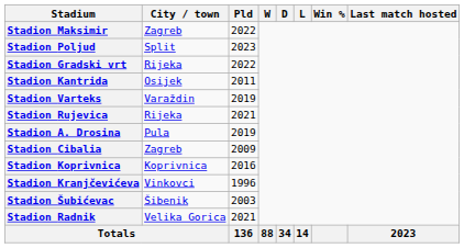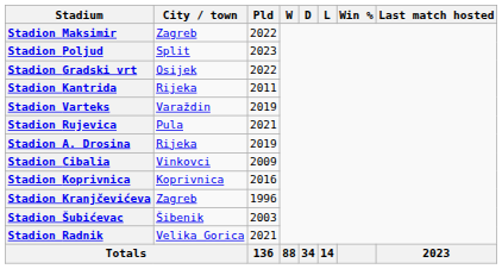Stadion Gradski vrt | City / town: Rijeka -> Osijek
Stadion Kantrida | City / town: Osijek -> Rijeka
Stadion Rujevica | City / town: Rijeka -> Pula
Stadion A. Drosina | City / town: Pula -> Rijeka
Stadion Cibalia | City / town: Zagreb -> Vinkovci
Stadion Kranjčevićeva | City / town: Vinkovci -> Zagreb
